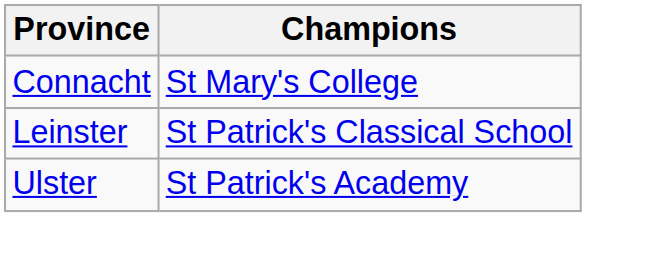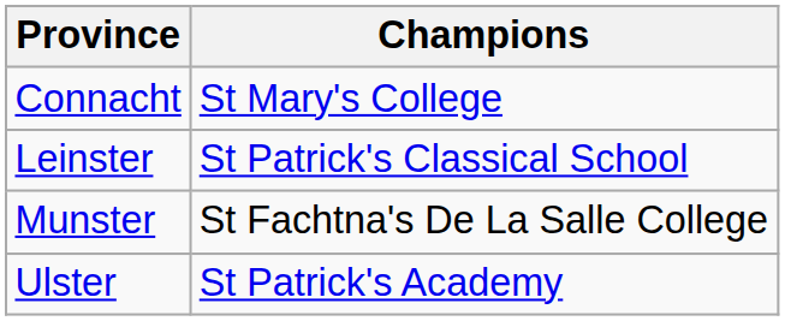+ row: Munster | St Fachtna's De La Salle College
